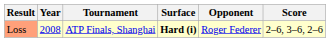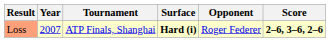Loss | Year: 2008 -> 2007
Loss | Score: normal -> bold
